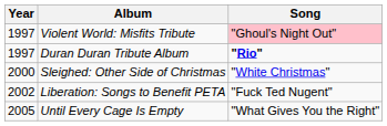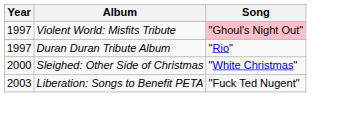Duran Duran Tribute Album | Song: bold -> normal
Liberation: Songs to Benefit PETA | Year: 2002 -> 2003
- row: 2005 | Until Every Cage Is Empty | "What Gives You the Right"
